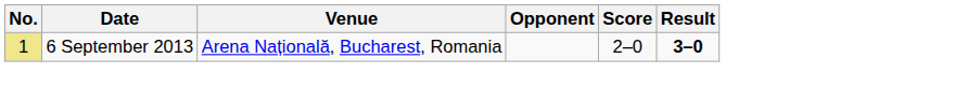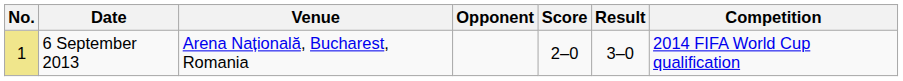+ column: Competition | 2014 FIFA World Cup qualification
6 September 2013 | Result: bold -> normal
